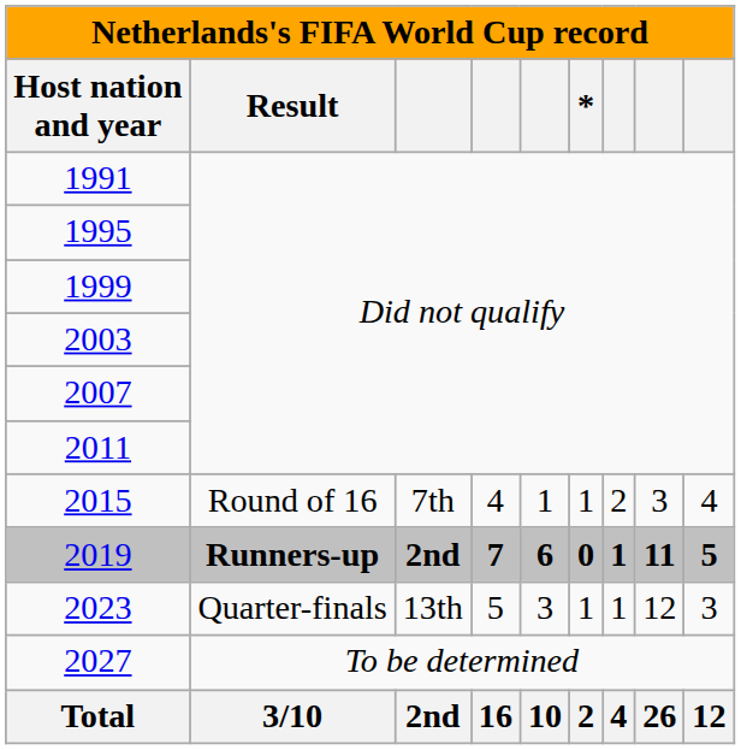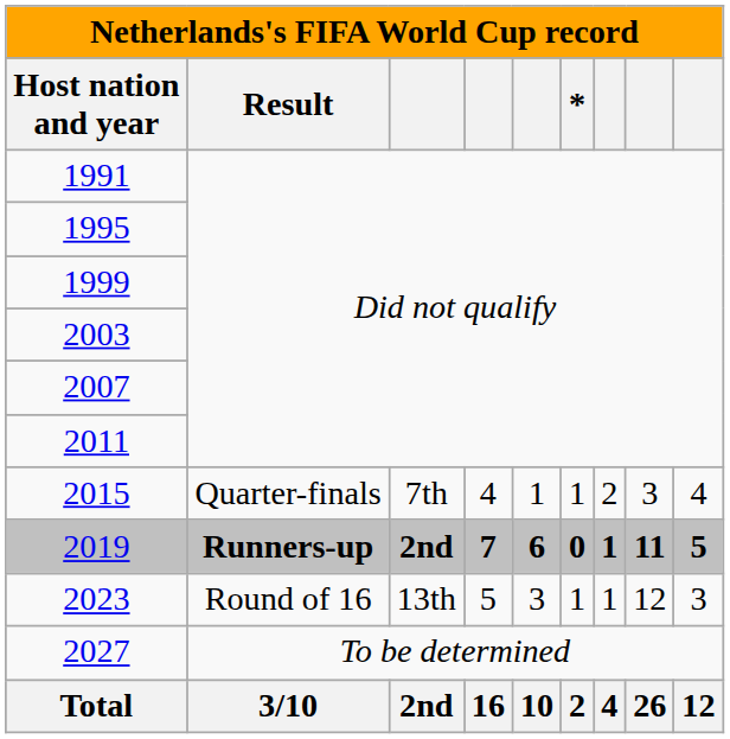2015 | Result: Round of 16 -> Quarter-finals
2023 | Result: Quarter-finals -> Round of 16
